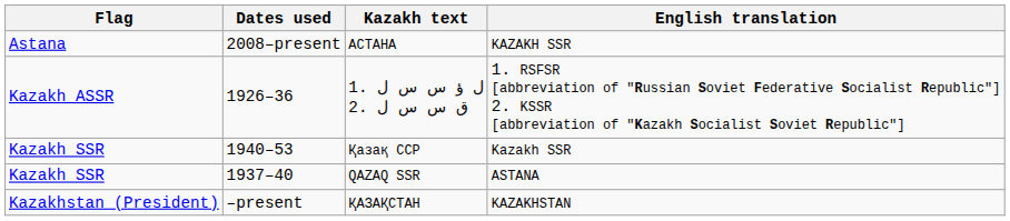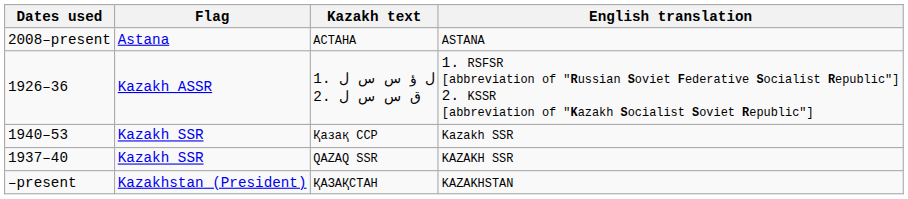columns swapped: Flag <-> Dates used
АСТАНА | English translation: KAZAKH SSR -> ASTANA
QAZAQ SSR | English translation: ASTANA -> KAZAKH SSR
